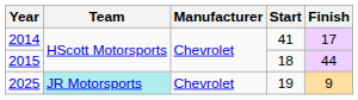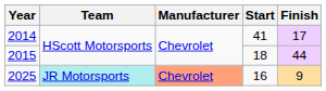2025 | Manufacturer: no background -> lightsalmon background
2025 | Start: 19 -> 16
